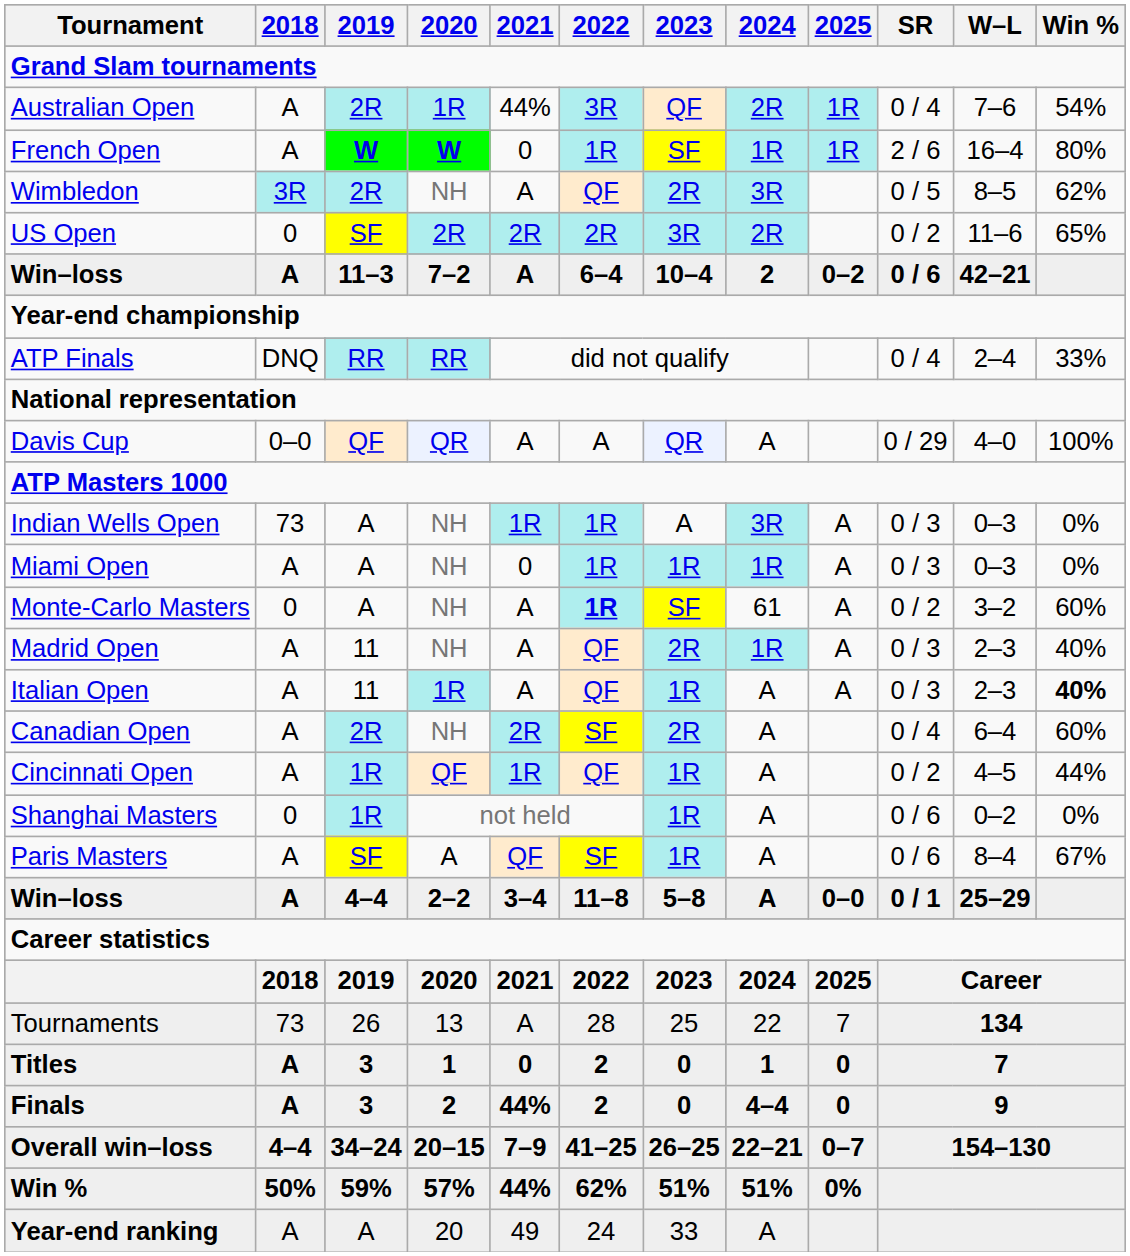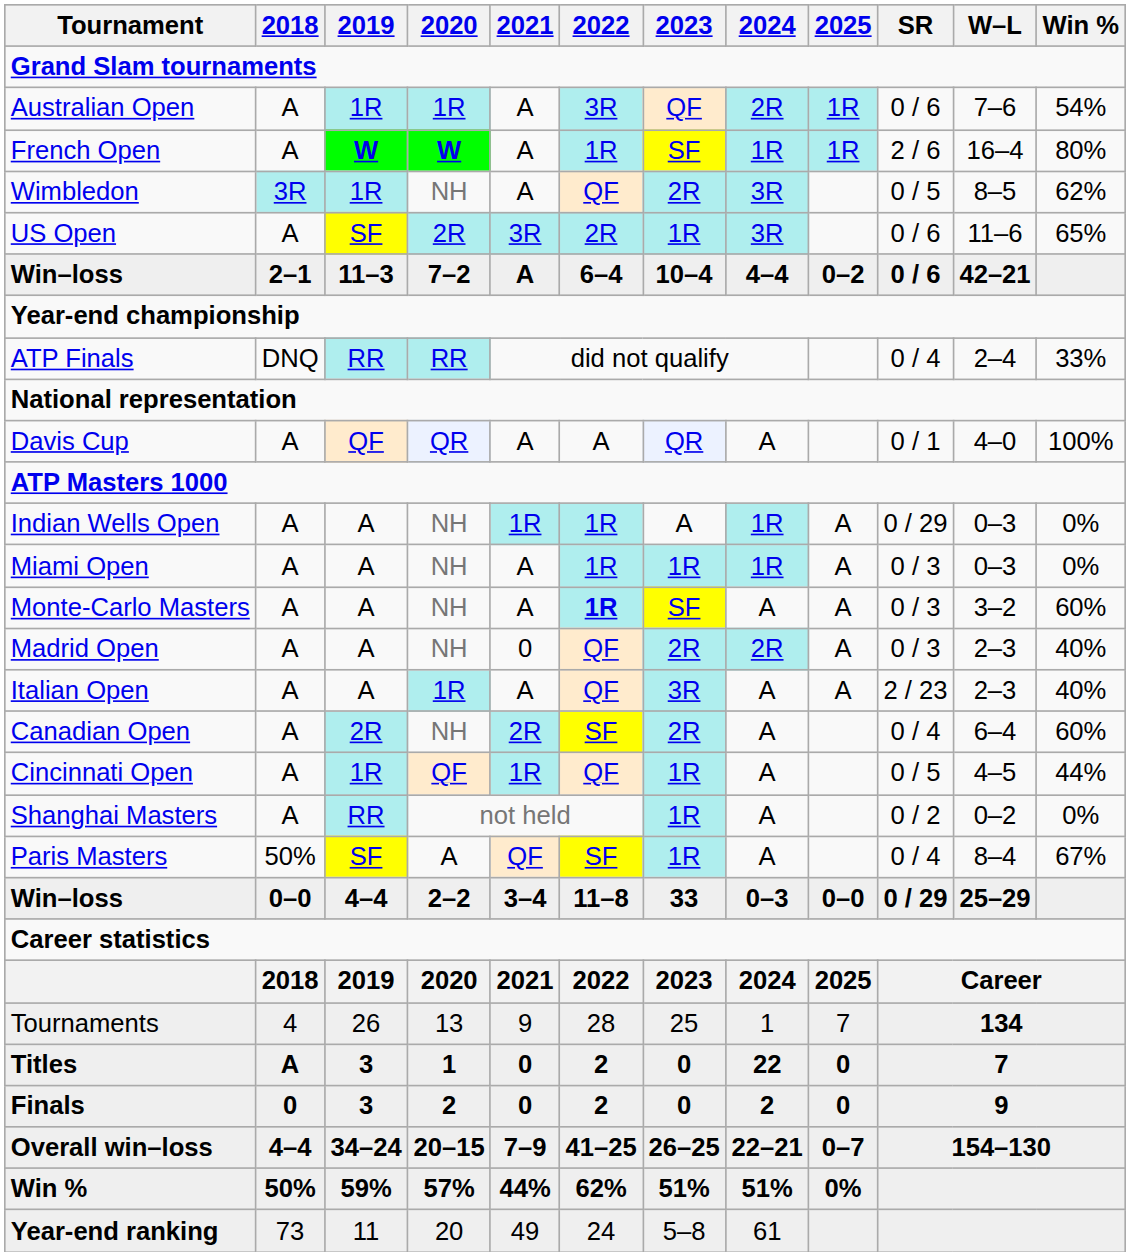Australian Open | 2019: 2R -> 1R
Australian Open | 2021: 44% -> A
Australian Open | SR: 0 / 4 -> 0 / 6
French Open | 2021: 0 -> A
Wimbledon | 2019: 2R -> 1R
US Open | 2018: 0 -> A
US Open | 2021: 2R -> 3R
US Open | 2023: 3R -> 1R
US Open | 2024: 2R -> 3R
US Open | SR: 0 / 2 -> 0 / 6
Win–loss / 7–2 | 2018: A -> 2–1
Win–loss / 7–2 | 2024: 2 -> 4–4
Davis Cup | 2018: 0–0 -> A
Davis Cup | SR: 0 / 29 -> 0 / 1
Indian Wells Open | 2018: 73 -> A
Indian Wells Open | 2024: 3R -> 1R
Indian Wells Open | SR: 0 / 3 -> 0 / 29
Miami Open | 2021: 0 -> A
Monte-Carlo Masters | 2018: 0 -> A
Monte-Carlo Masters | 2024: 61 -> A
Monte-Carlo Masters | SR: 0 / 2 -> 0 / 3
Madrid Open | 2019: 11 -> A
Madrid Open | 2021: A -> 0
Madrid Open | 2024: 1R -> 2R
Italian Open | 2019: 11 -> A
Italian Open | 2023: 1R -> 3R
Italian Open | SR: 0 / 3 -> 2 / 23
Italian Open | Win %: bold -> normal
Cincinnati Open | SR: 0 / 2 -> 0 / 5
Shanghai Masters | 2018: 0 -> A
Shanghai Masters | 2019: 1R -> RR
Shanghai Masters | SR: 0 / 6 -> 0 / 2
Paris Masters | 2018: A -> 50%
Paris Masters | SR: 0 / 6 -> 0 / 4
Win–loss / 2–2 | 2018: A -> 0–0
Win–loss / 2–2 | 2023: 5–8 -> 33
Win–loss / 2–2 | 2024: A -> 0–3
Win–loss / 2–2 | SR: 0 / 1 -> 0 / 29
Tournaments | 2018: 73 -> 4
Tournaments | 2021: A -> 9
Tournaments | 2024: 22 -> 1
Titles | 2024: 1 -> 22
Finals | 2018: A -> 0
Finals | 2021: 44% -> 0
Finals | 2024: 4–4 -> 2
Year-end ranking | 2018: A -> 73
Year-end ranking | 2019: A -> 11
Year-end ranking | 2023: 33 -> 5–8
Year-end ranking | 2024: A -> 61
